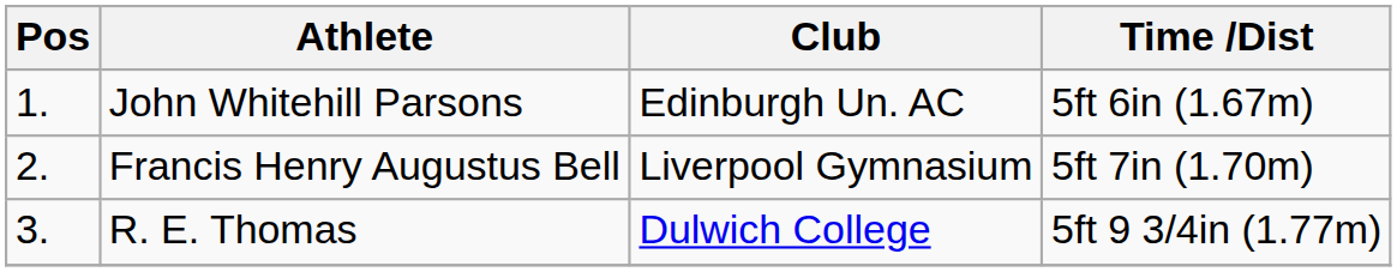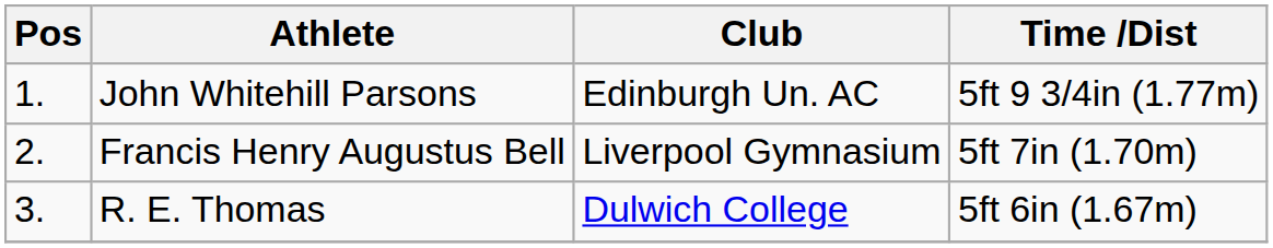John Whitehill Parsons | Time /Dist: 5ft 6in (1.67m) -> 5ft 9 3/4in (1.77m)
R. E. Thomas | Time /Dist: 5ft 9 3/4in (1.77m) -> 5ft 6in (1.67m)
